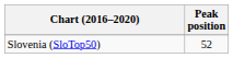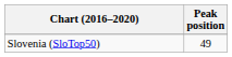Slovenia (SloTop50) | Peak position: 52 -> 49
